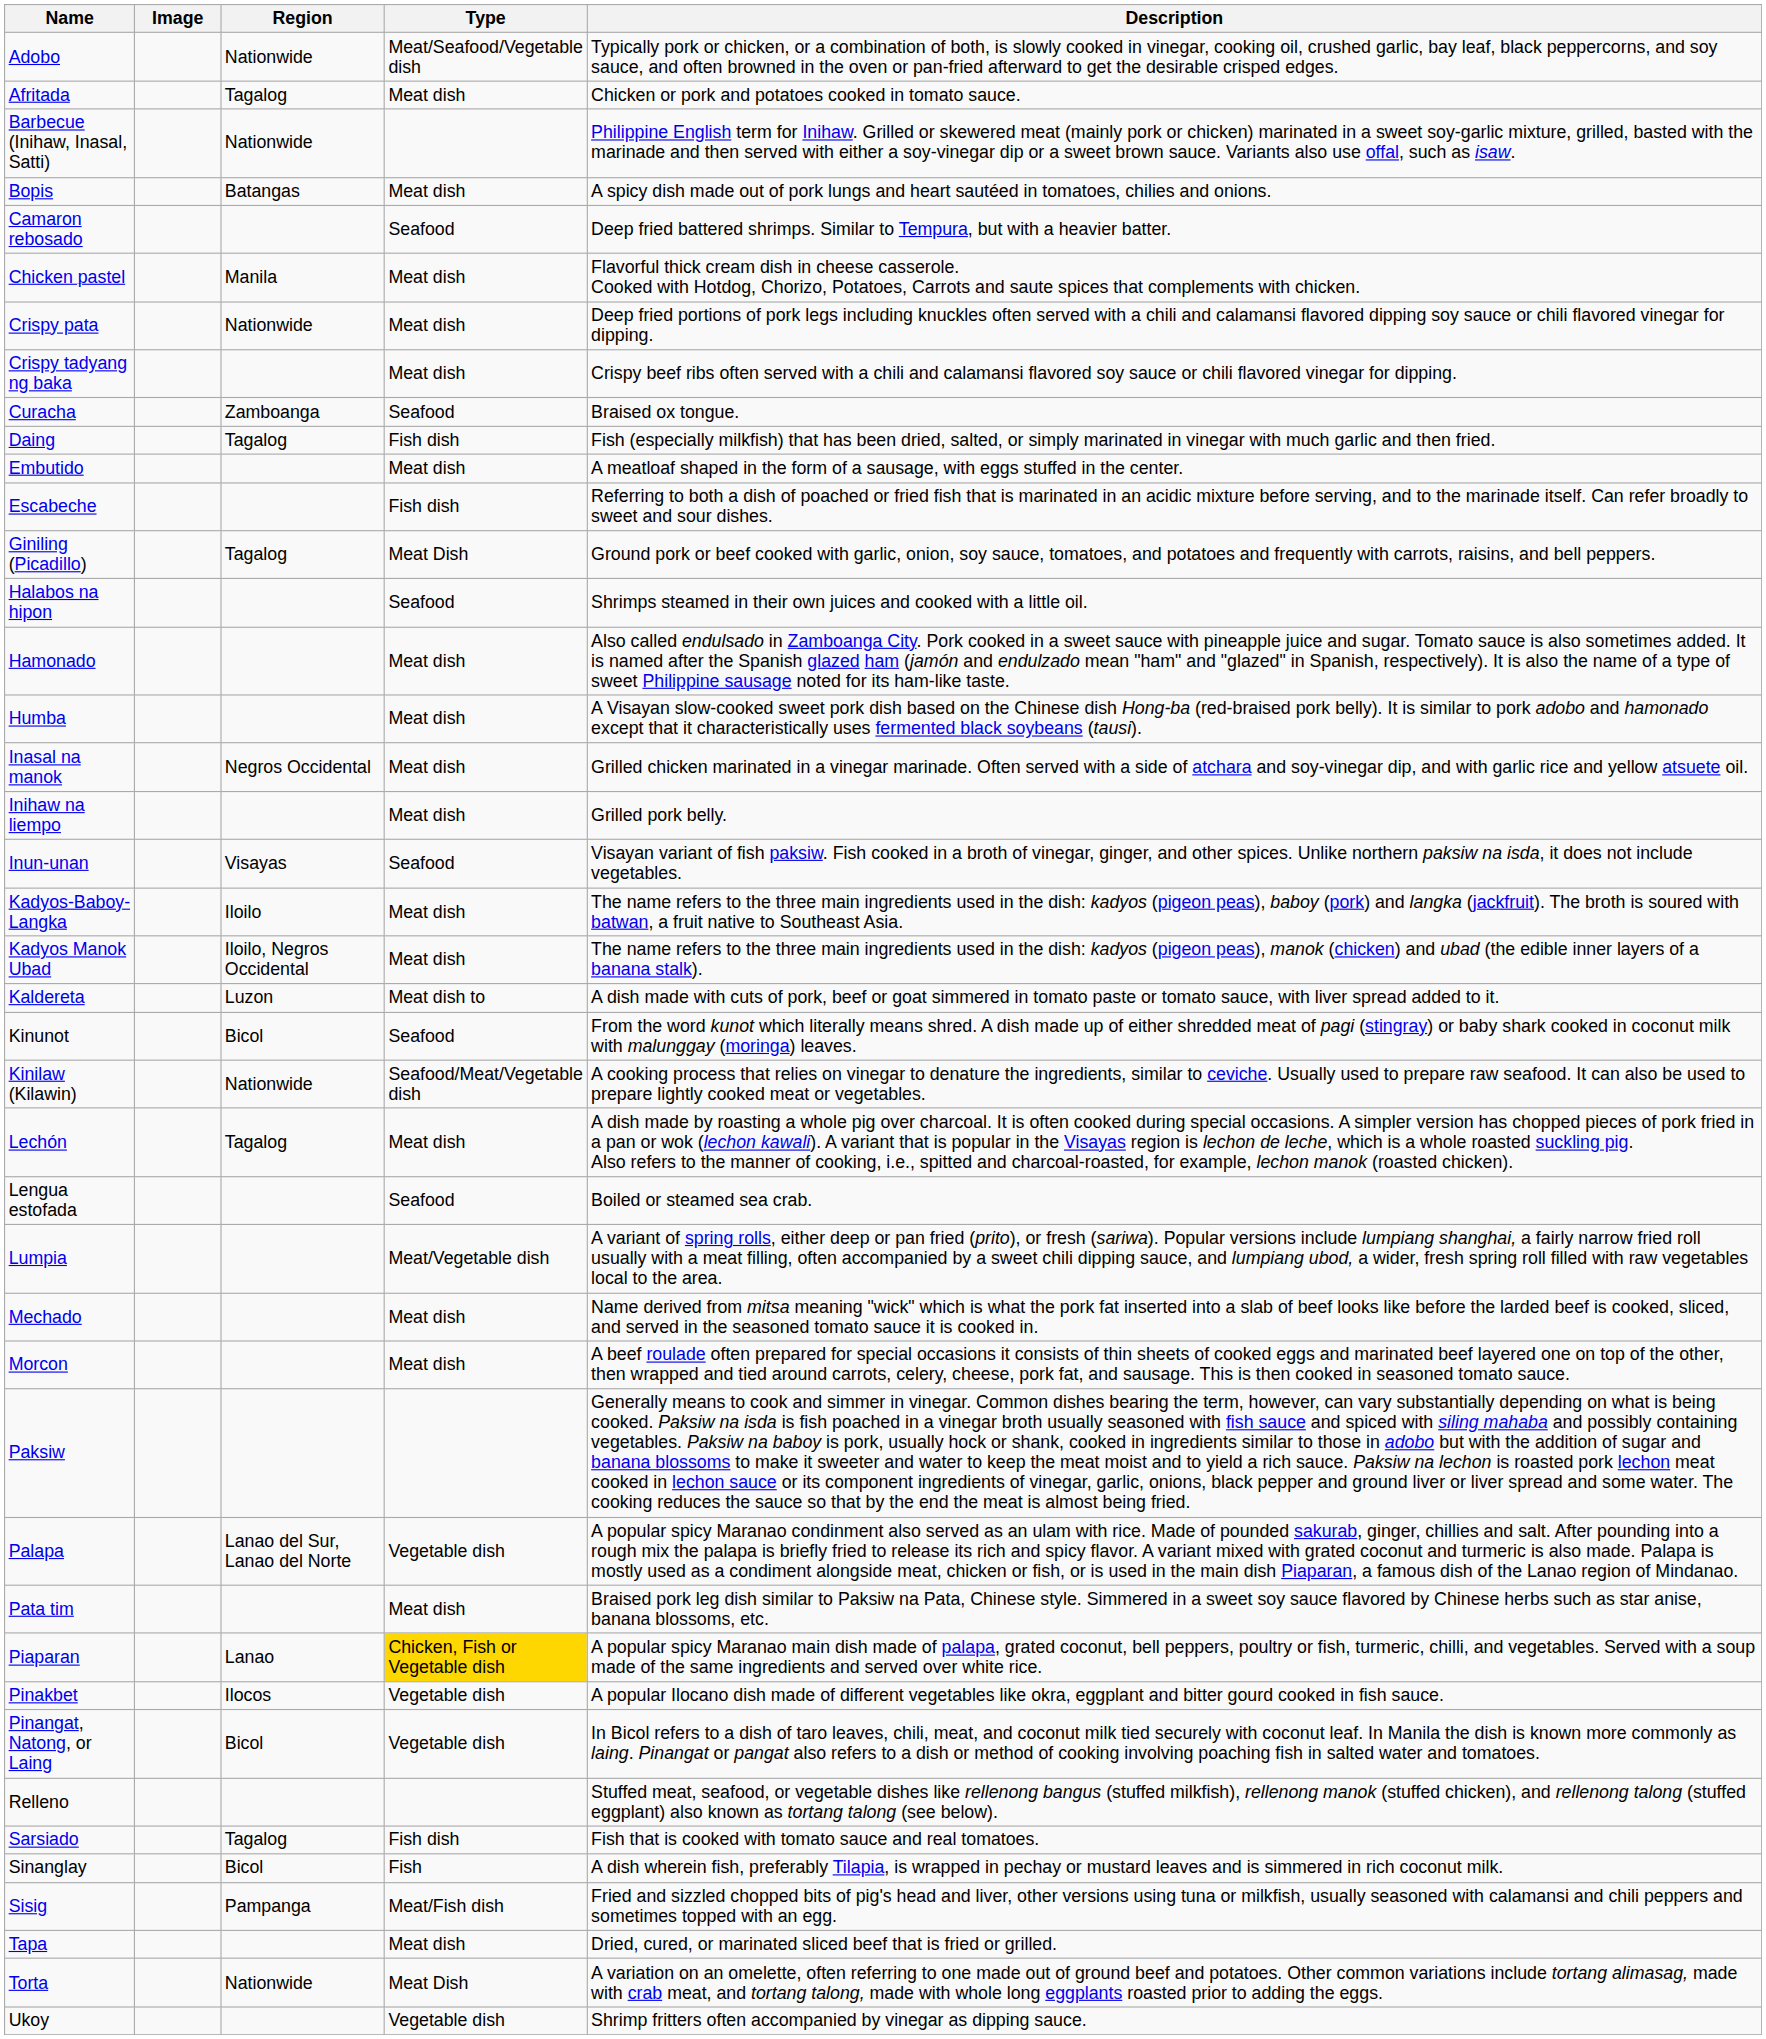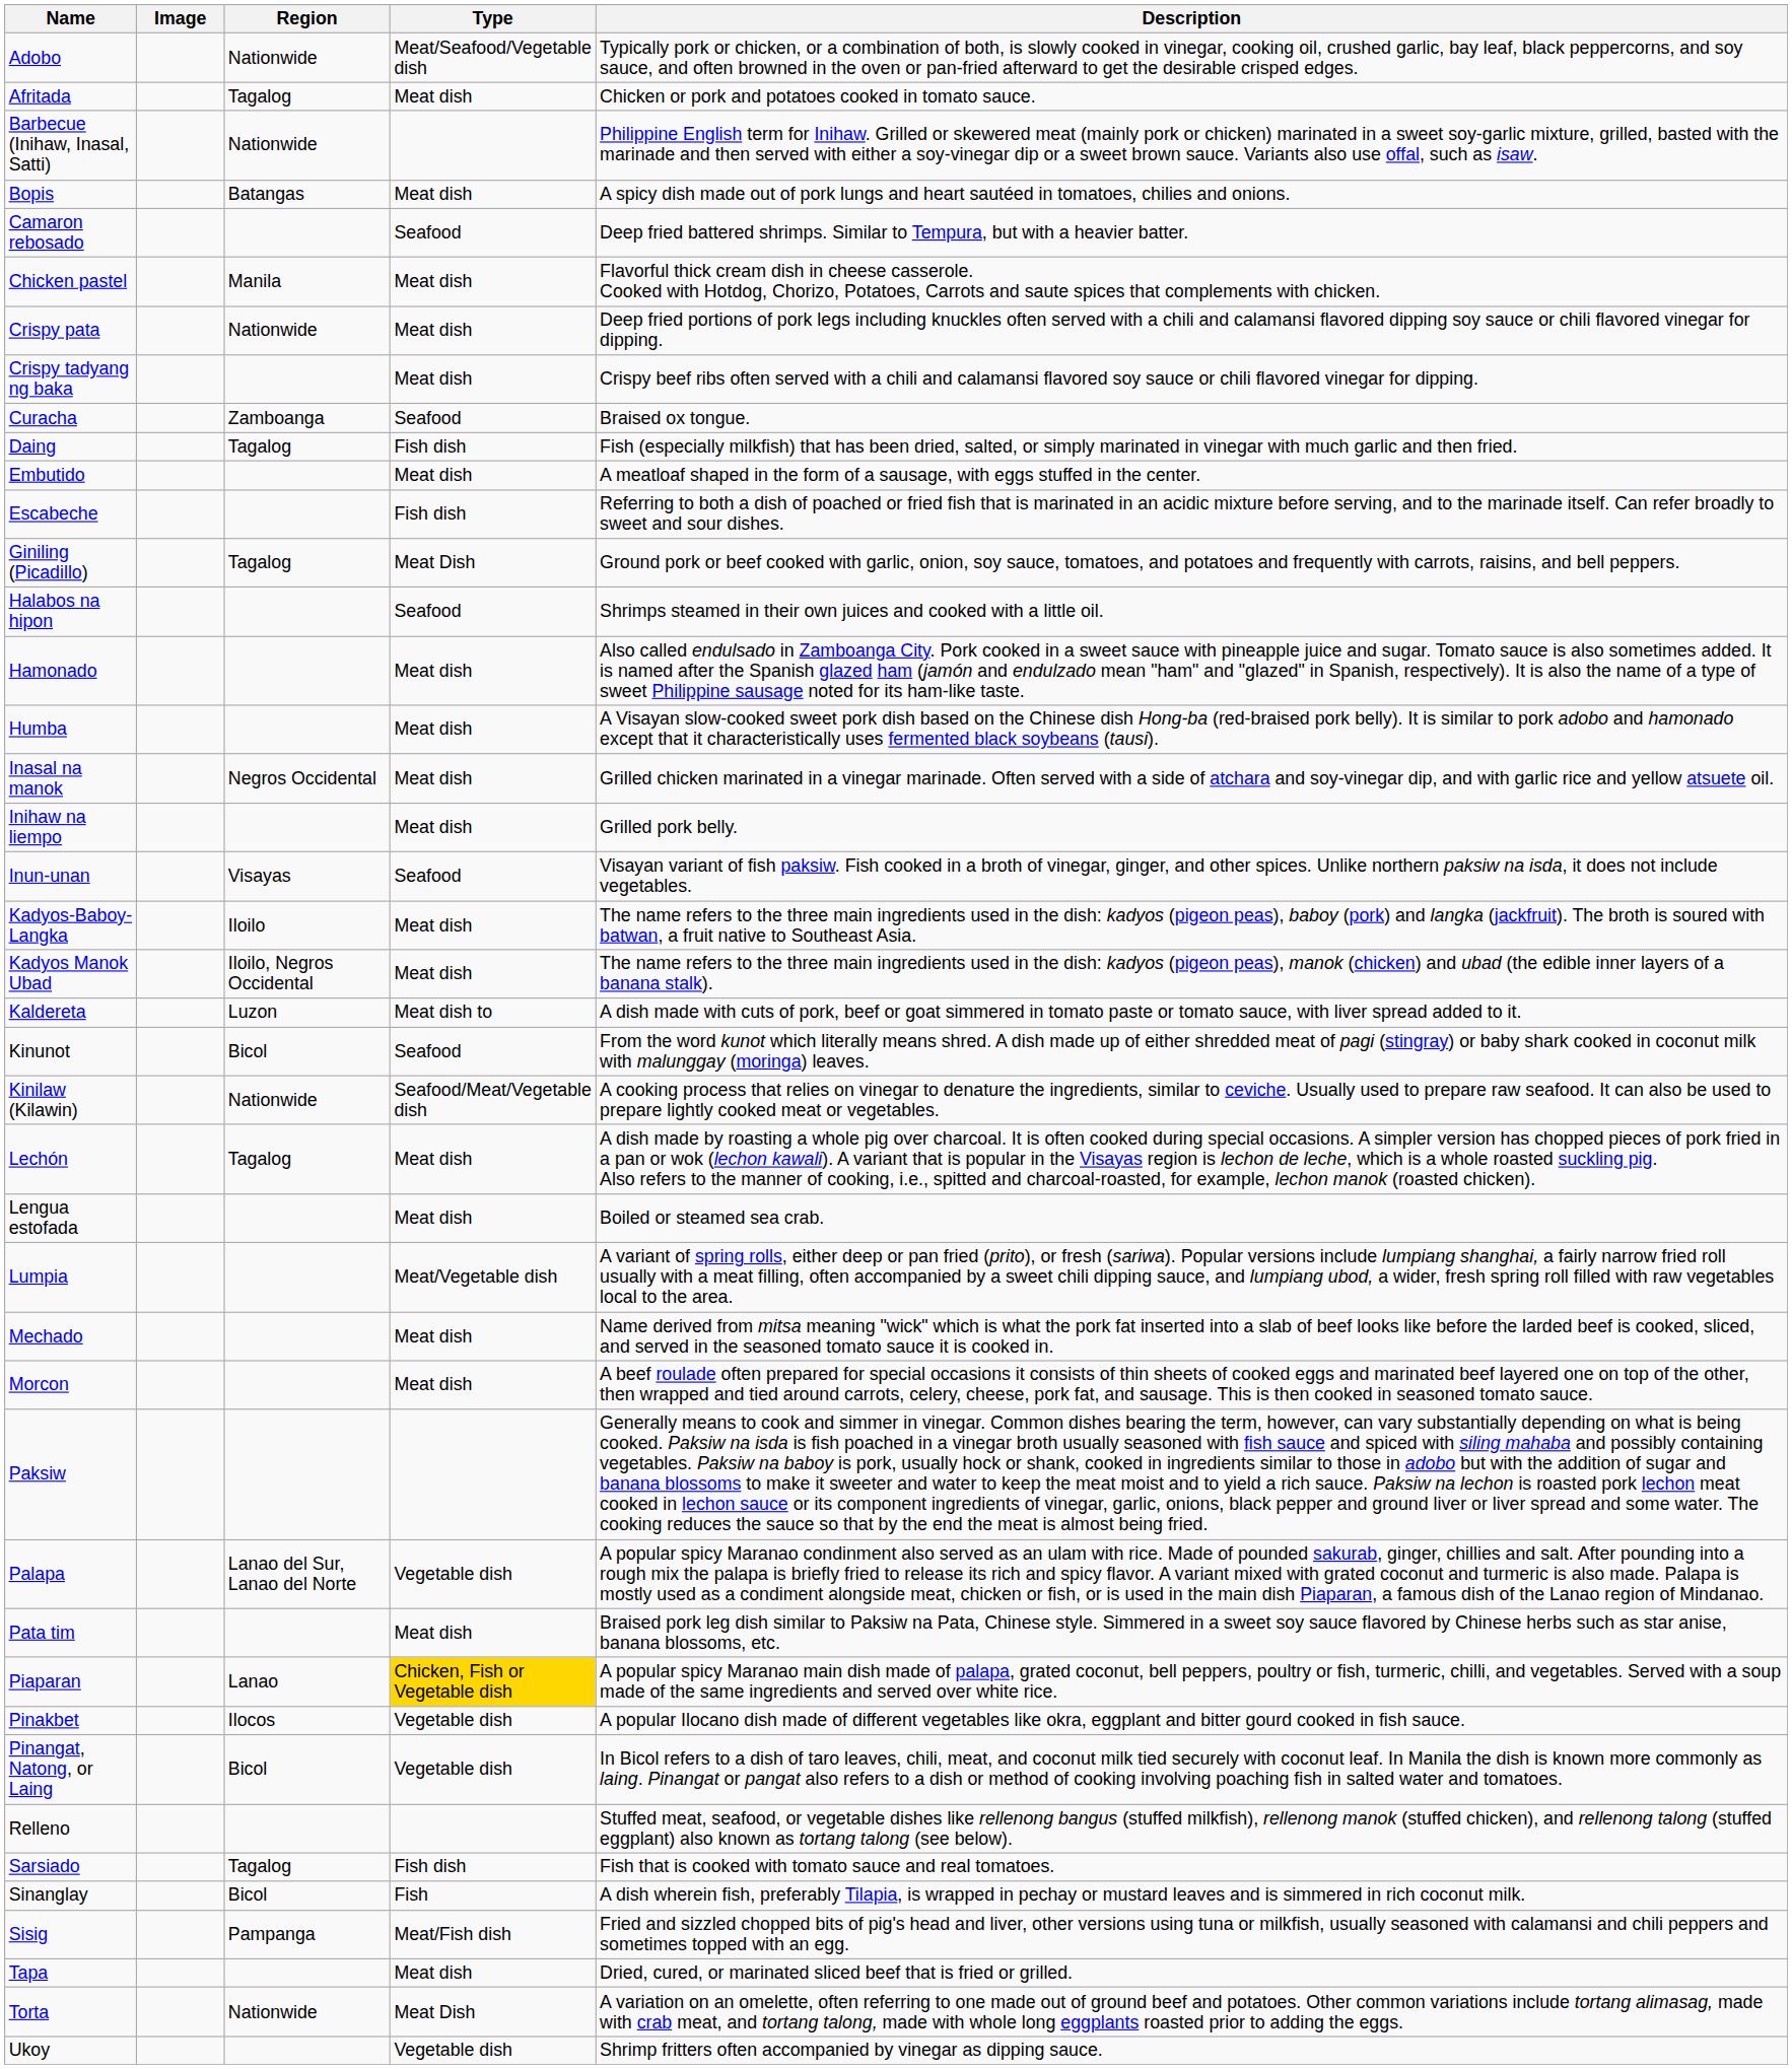Lengua estofada | Type: Seafood -> Meat dish
